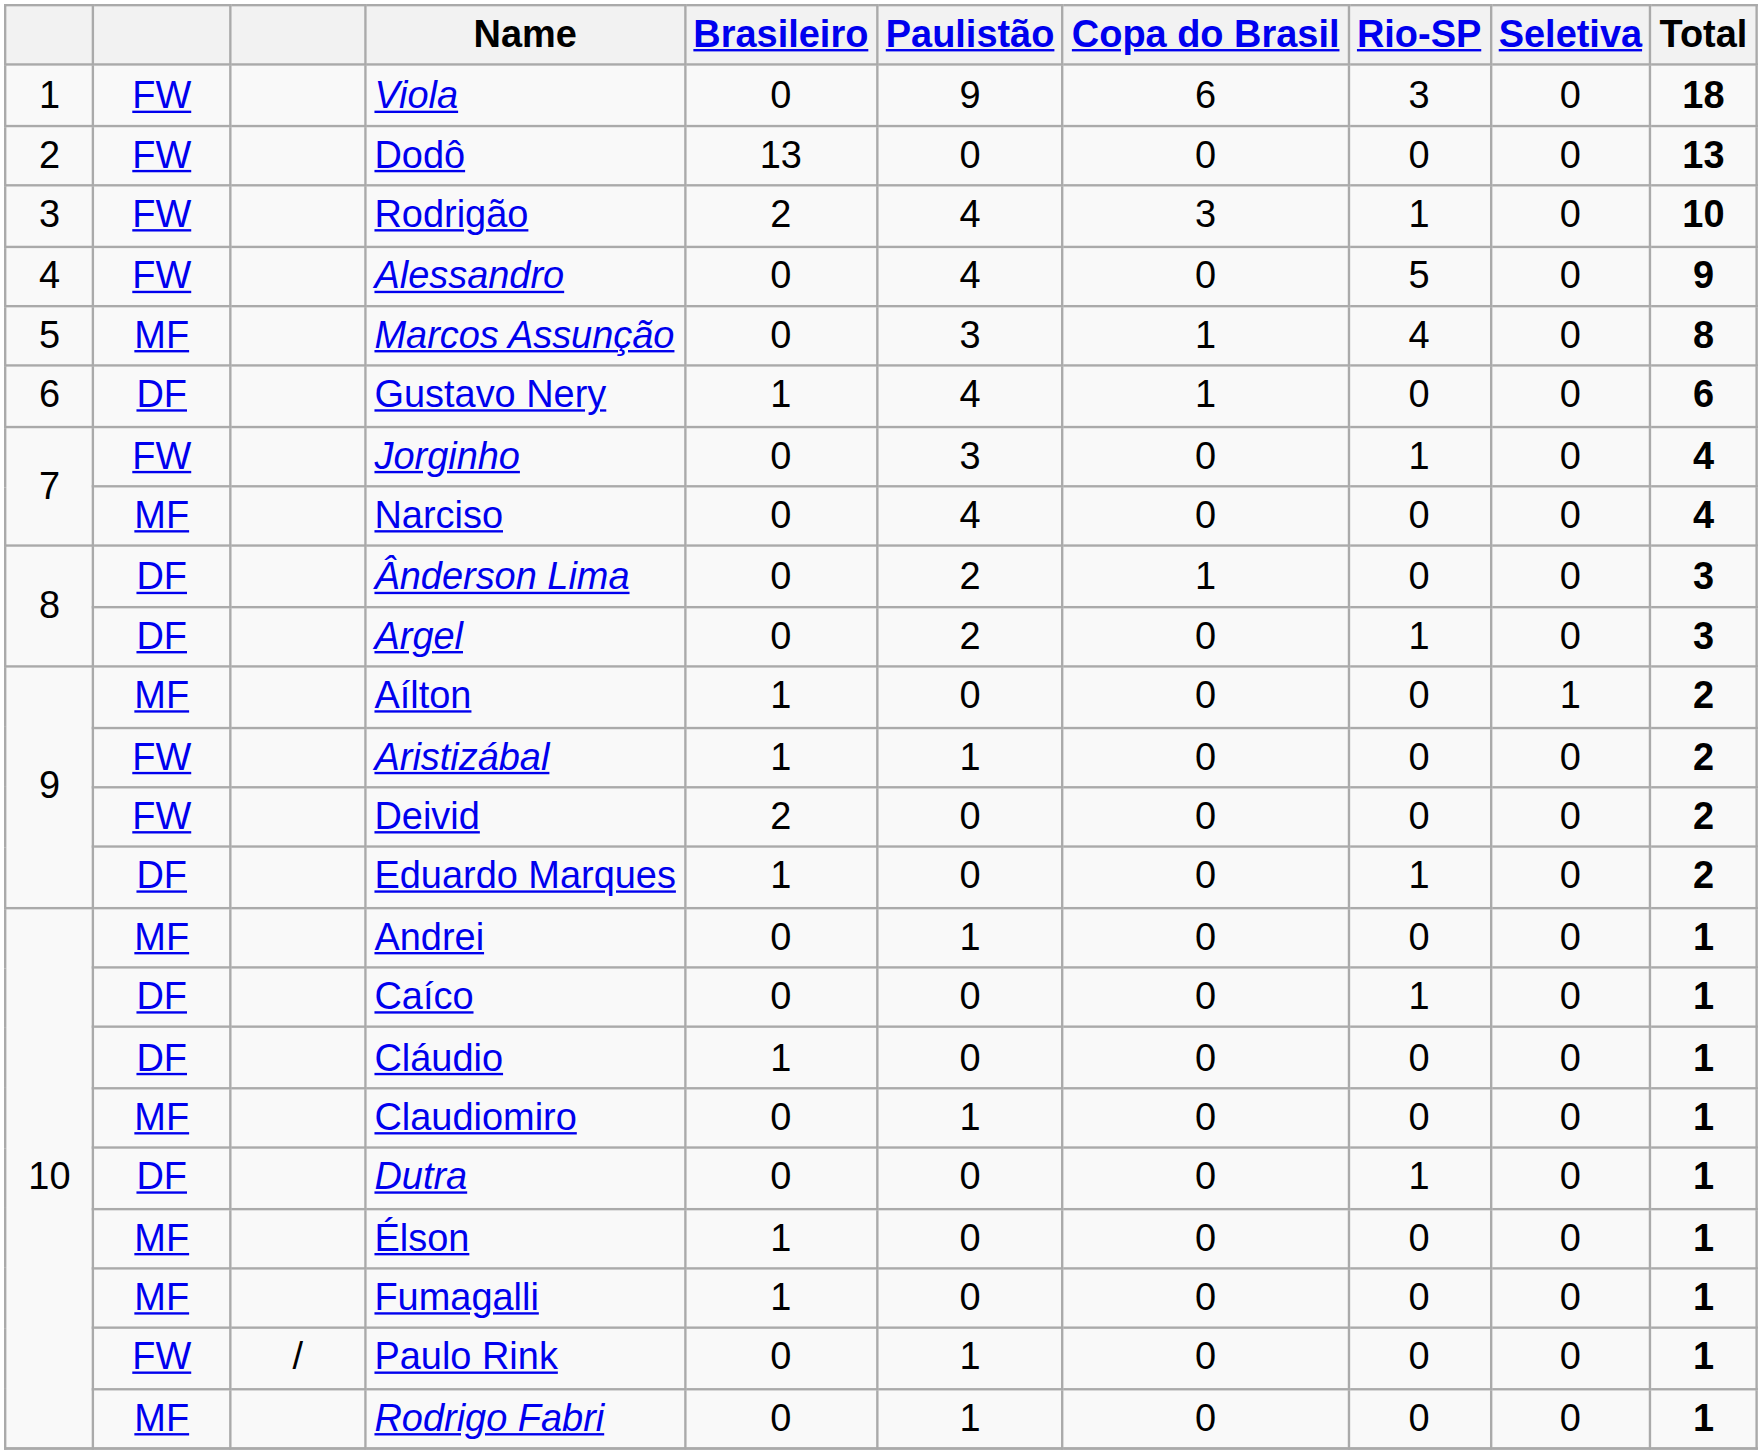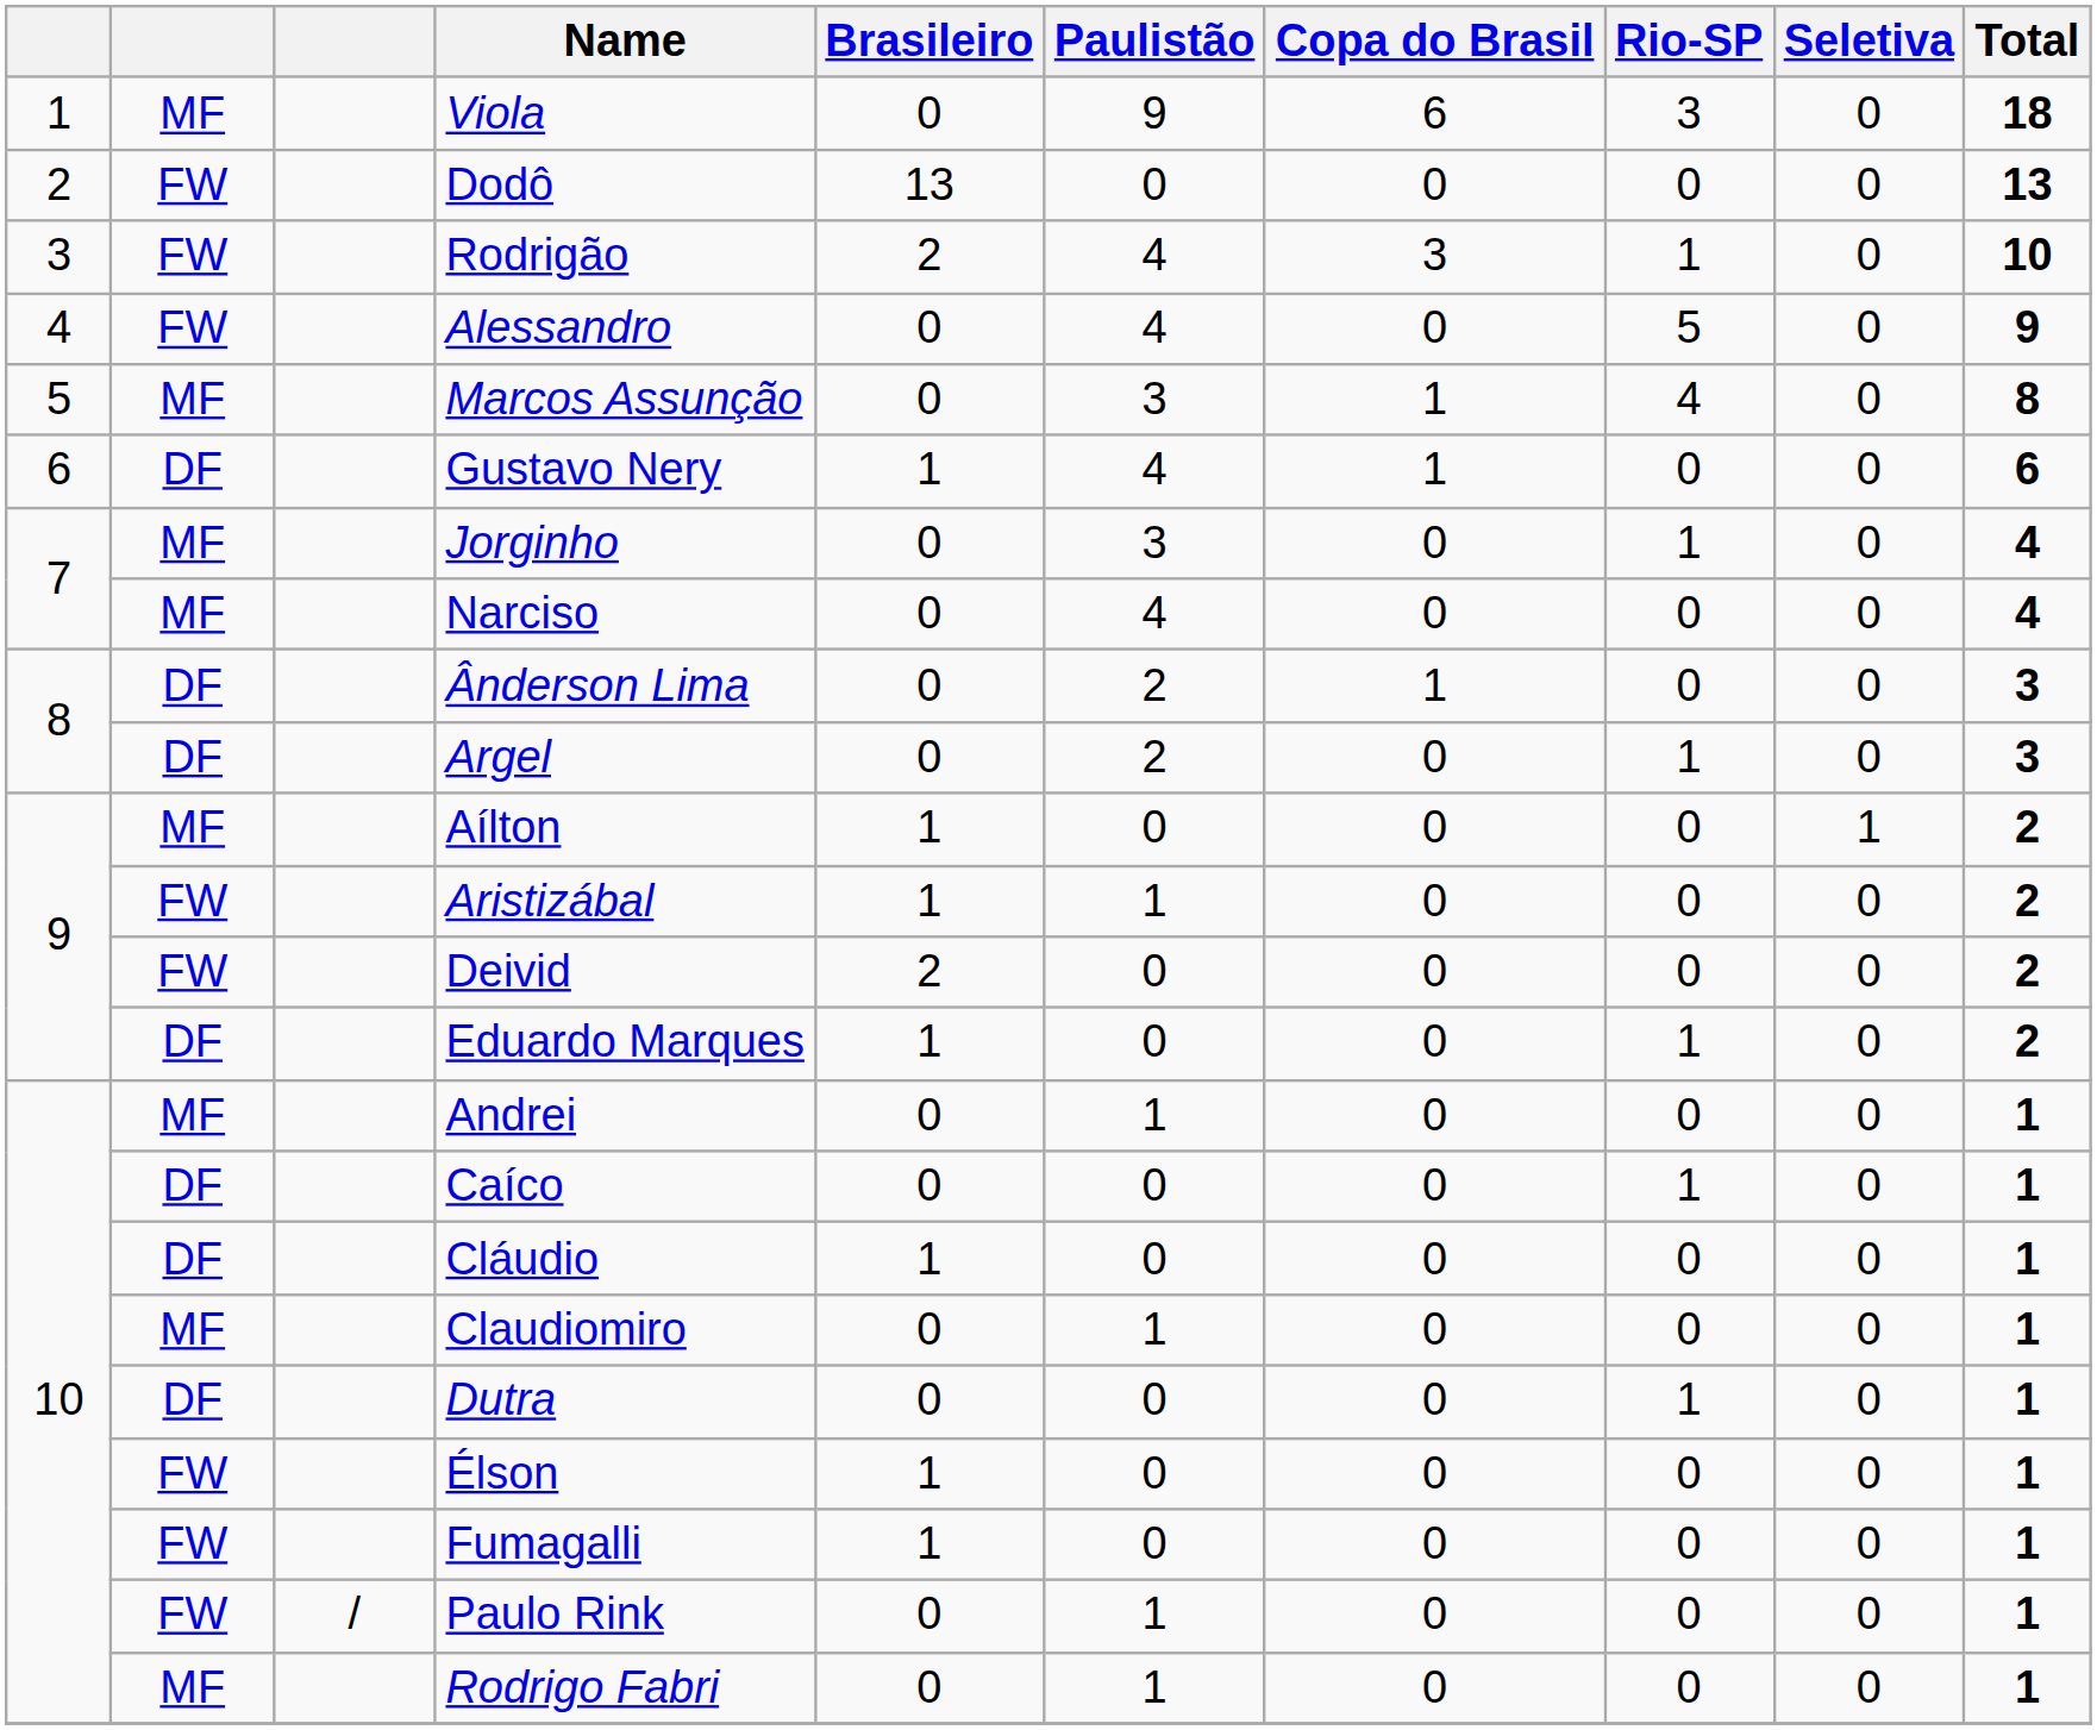Viola | column 2: FW -> MF
Jorginho | column 2: FW -> MF
Élson | column 2: MF -> FW
Fumagalli | column 2: MF -> FW
